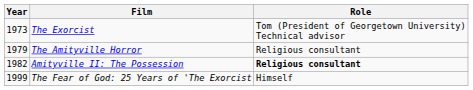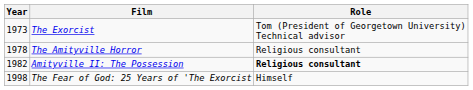The Amityville Horror | Year: 1979 -> 1978
The Fear of God: 25 Years of 'The Exorcist | Year: 1999 -> 1998
